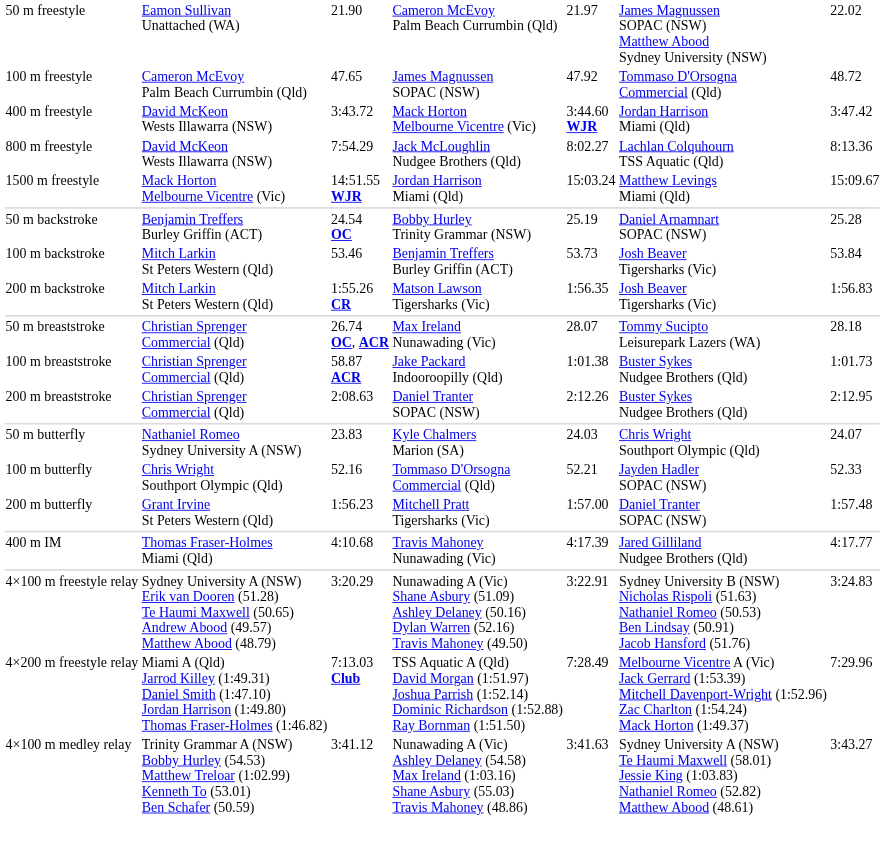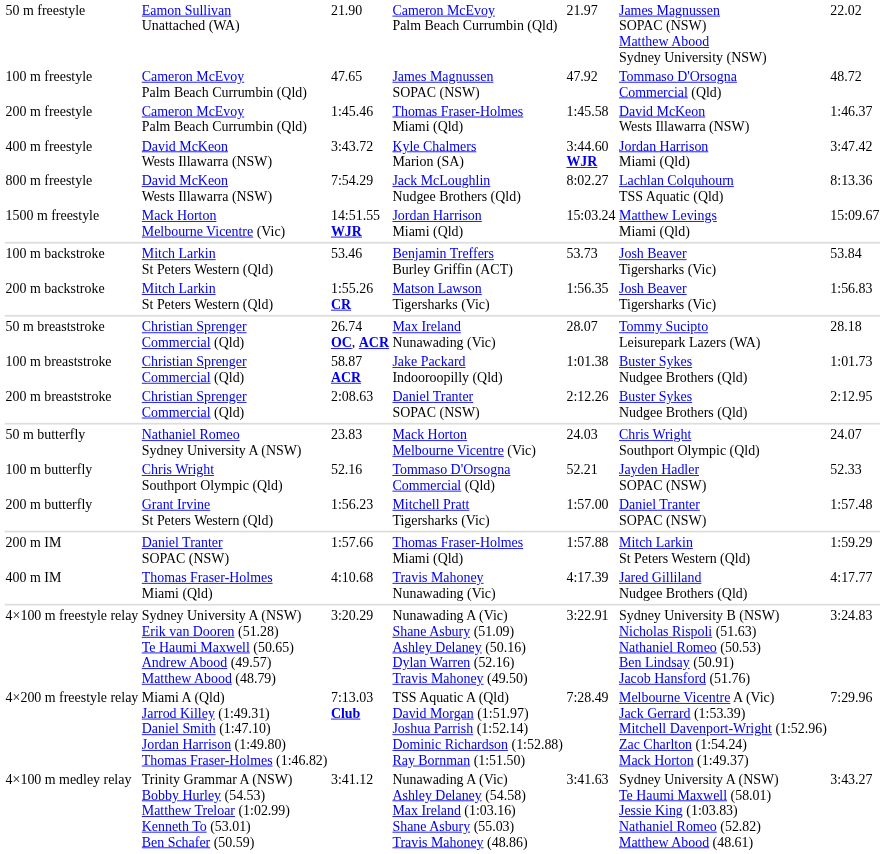+ row: 200 m freestyle | Cameron McEvoy Palm Beach Currumbin (Qld) | 1:45.46 | Thomas Fraser-Holmes Miami (Qld) | 1:45.58 | David McKeon Wests Illawarra (NSW) | 1:46.37
400 m freestyle | column 4: Mack Horton Melbourne Vicentre (Vic) -> Kyle Chalmers Marion (SA)
- row: 50 m backstroke | Benjamin Treffers Burley Griffin (ACT) | 24.54 OC | Bobby Hurley Trinity Grammar (NSW) | 25.19 | Daniel Arnamnart SOPAC (NSW) | 25.28
50 m butterfly | column 4: Kyle Chalmers Marion (SA) -> Mack Horton Melbourne Vicentre (Vic)
+ row: 200 m IM | Daniel Tranter SOPAC (NSW) | 1:57.66 | Thomas Fraser-Holmes Miami (Qld) | 1:57.88 | Mitch Larkin St Peters Western (Qld) | 1:59.29
